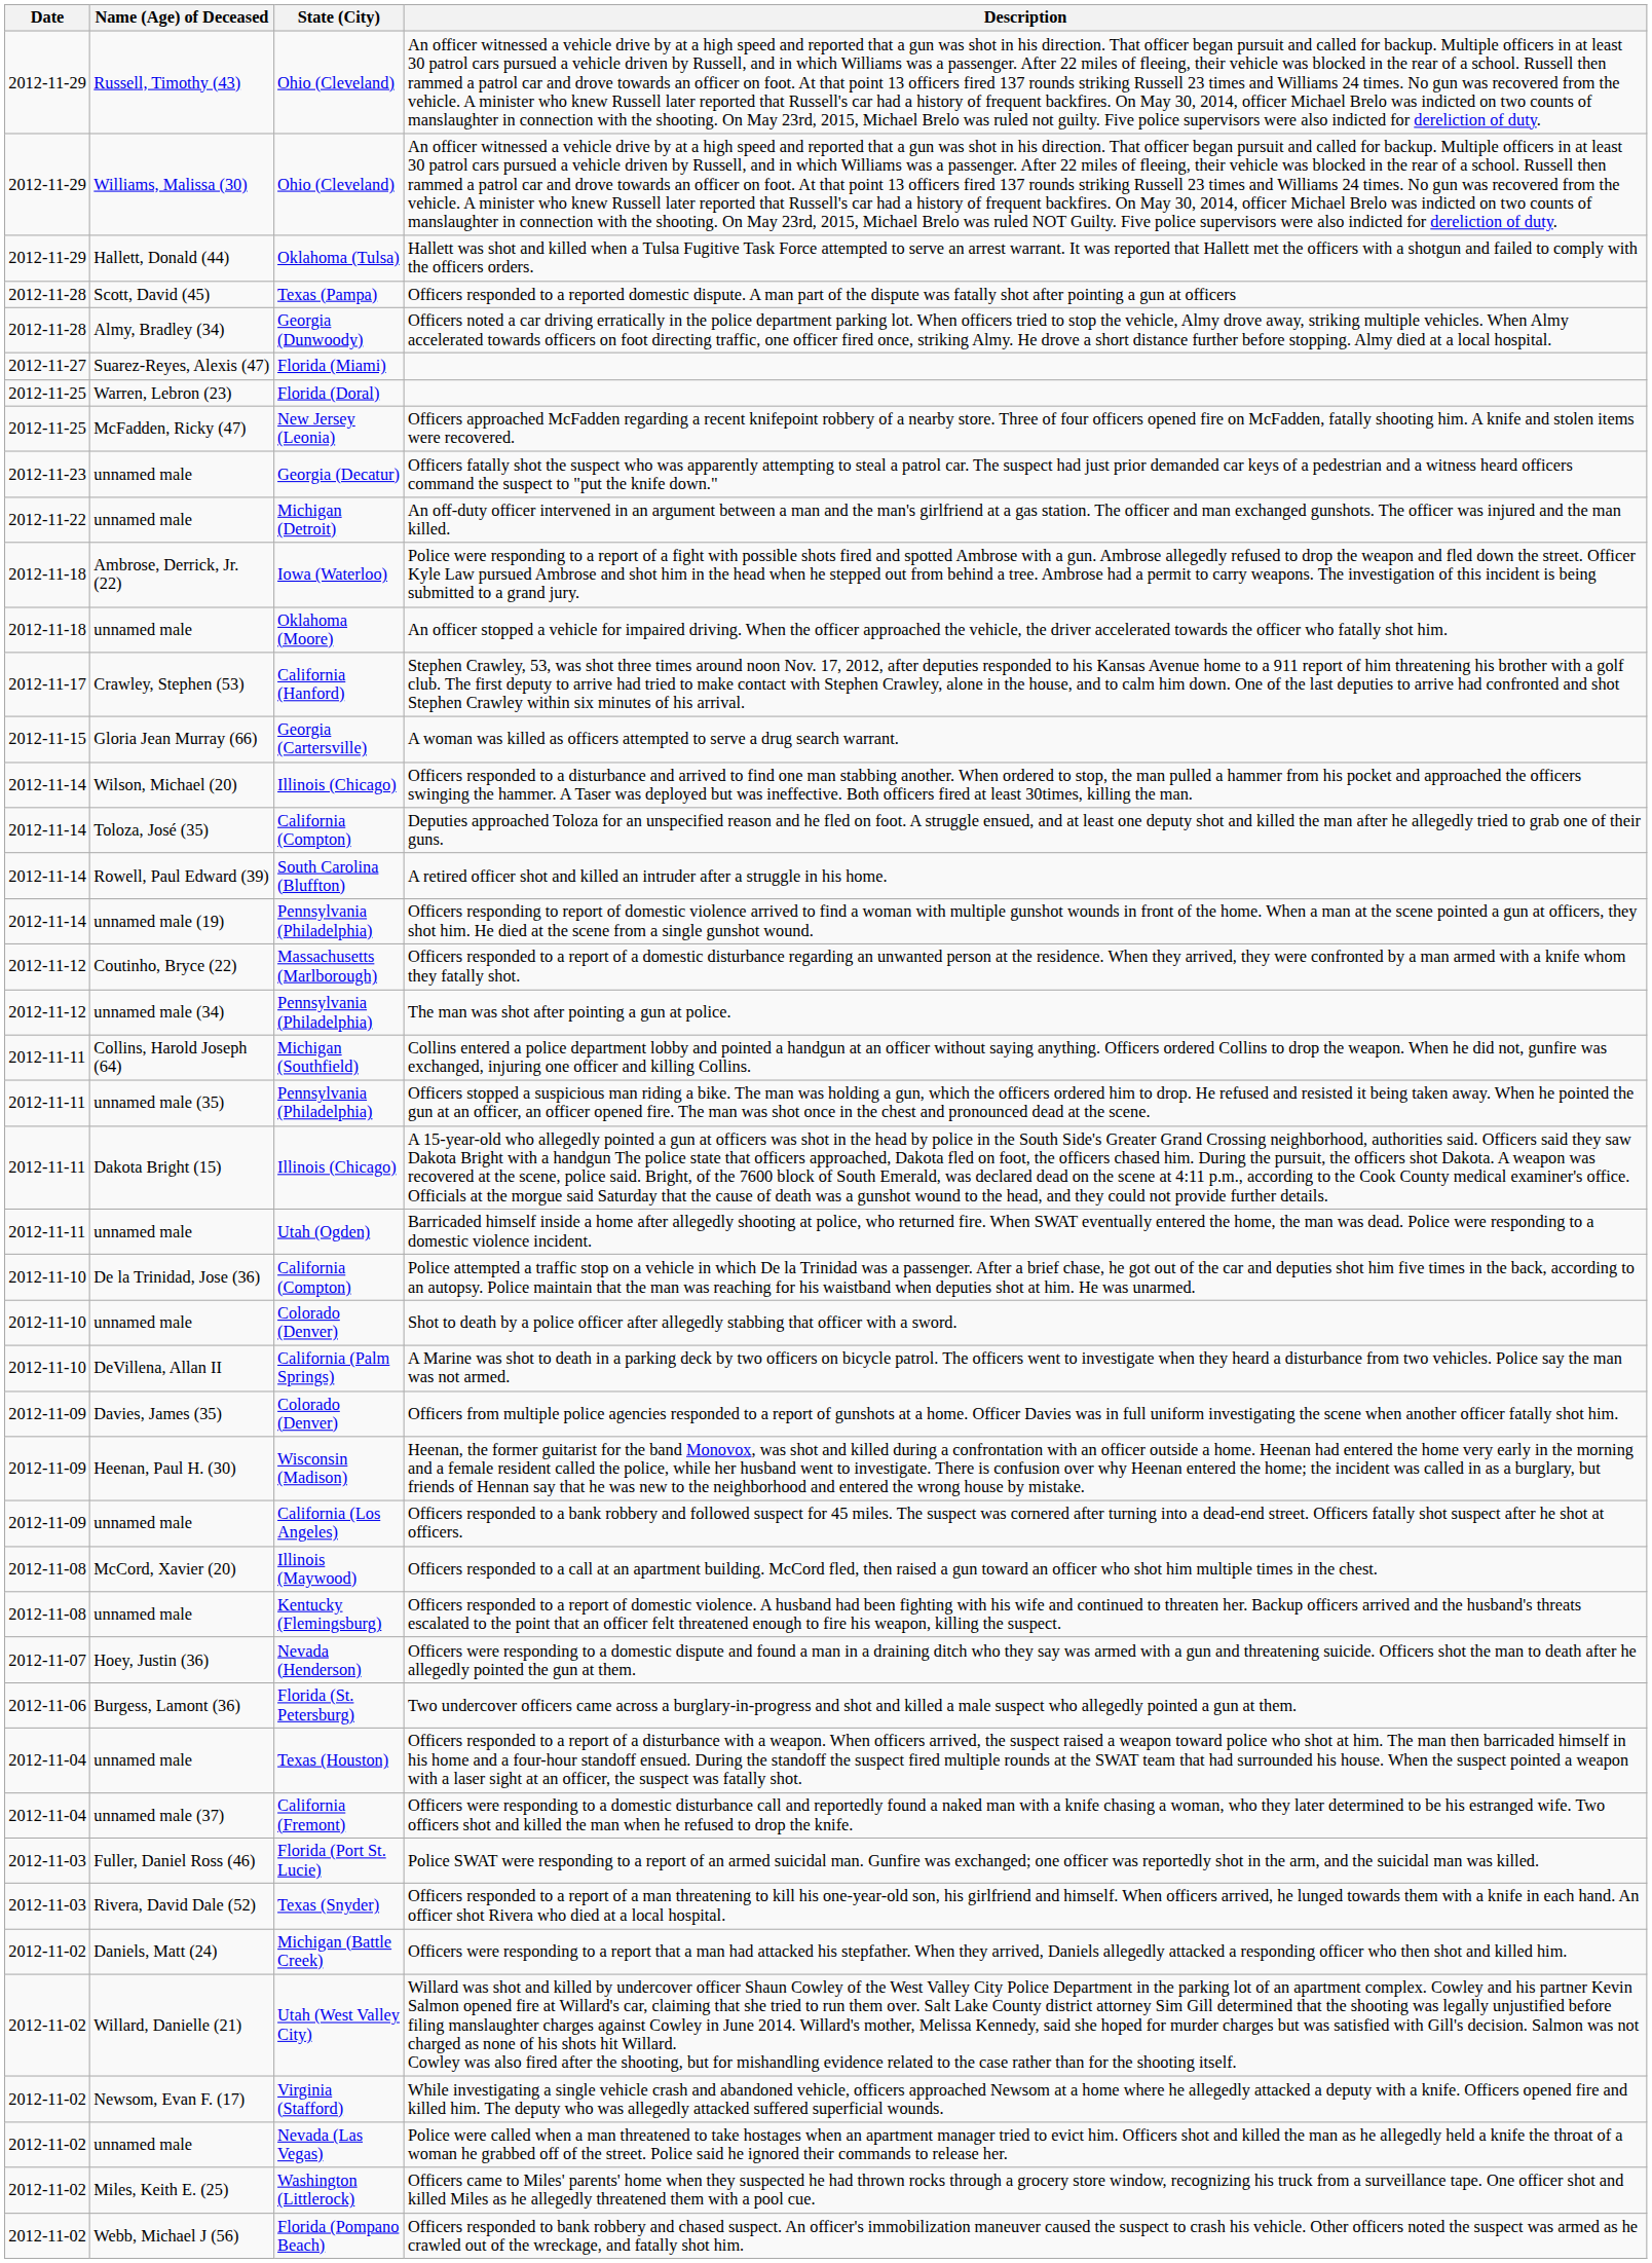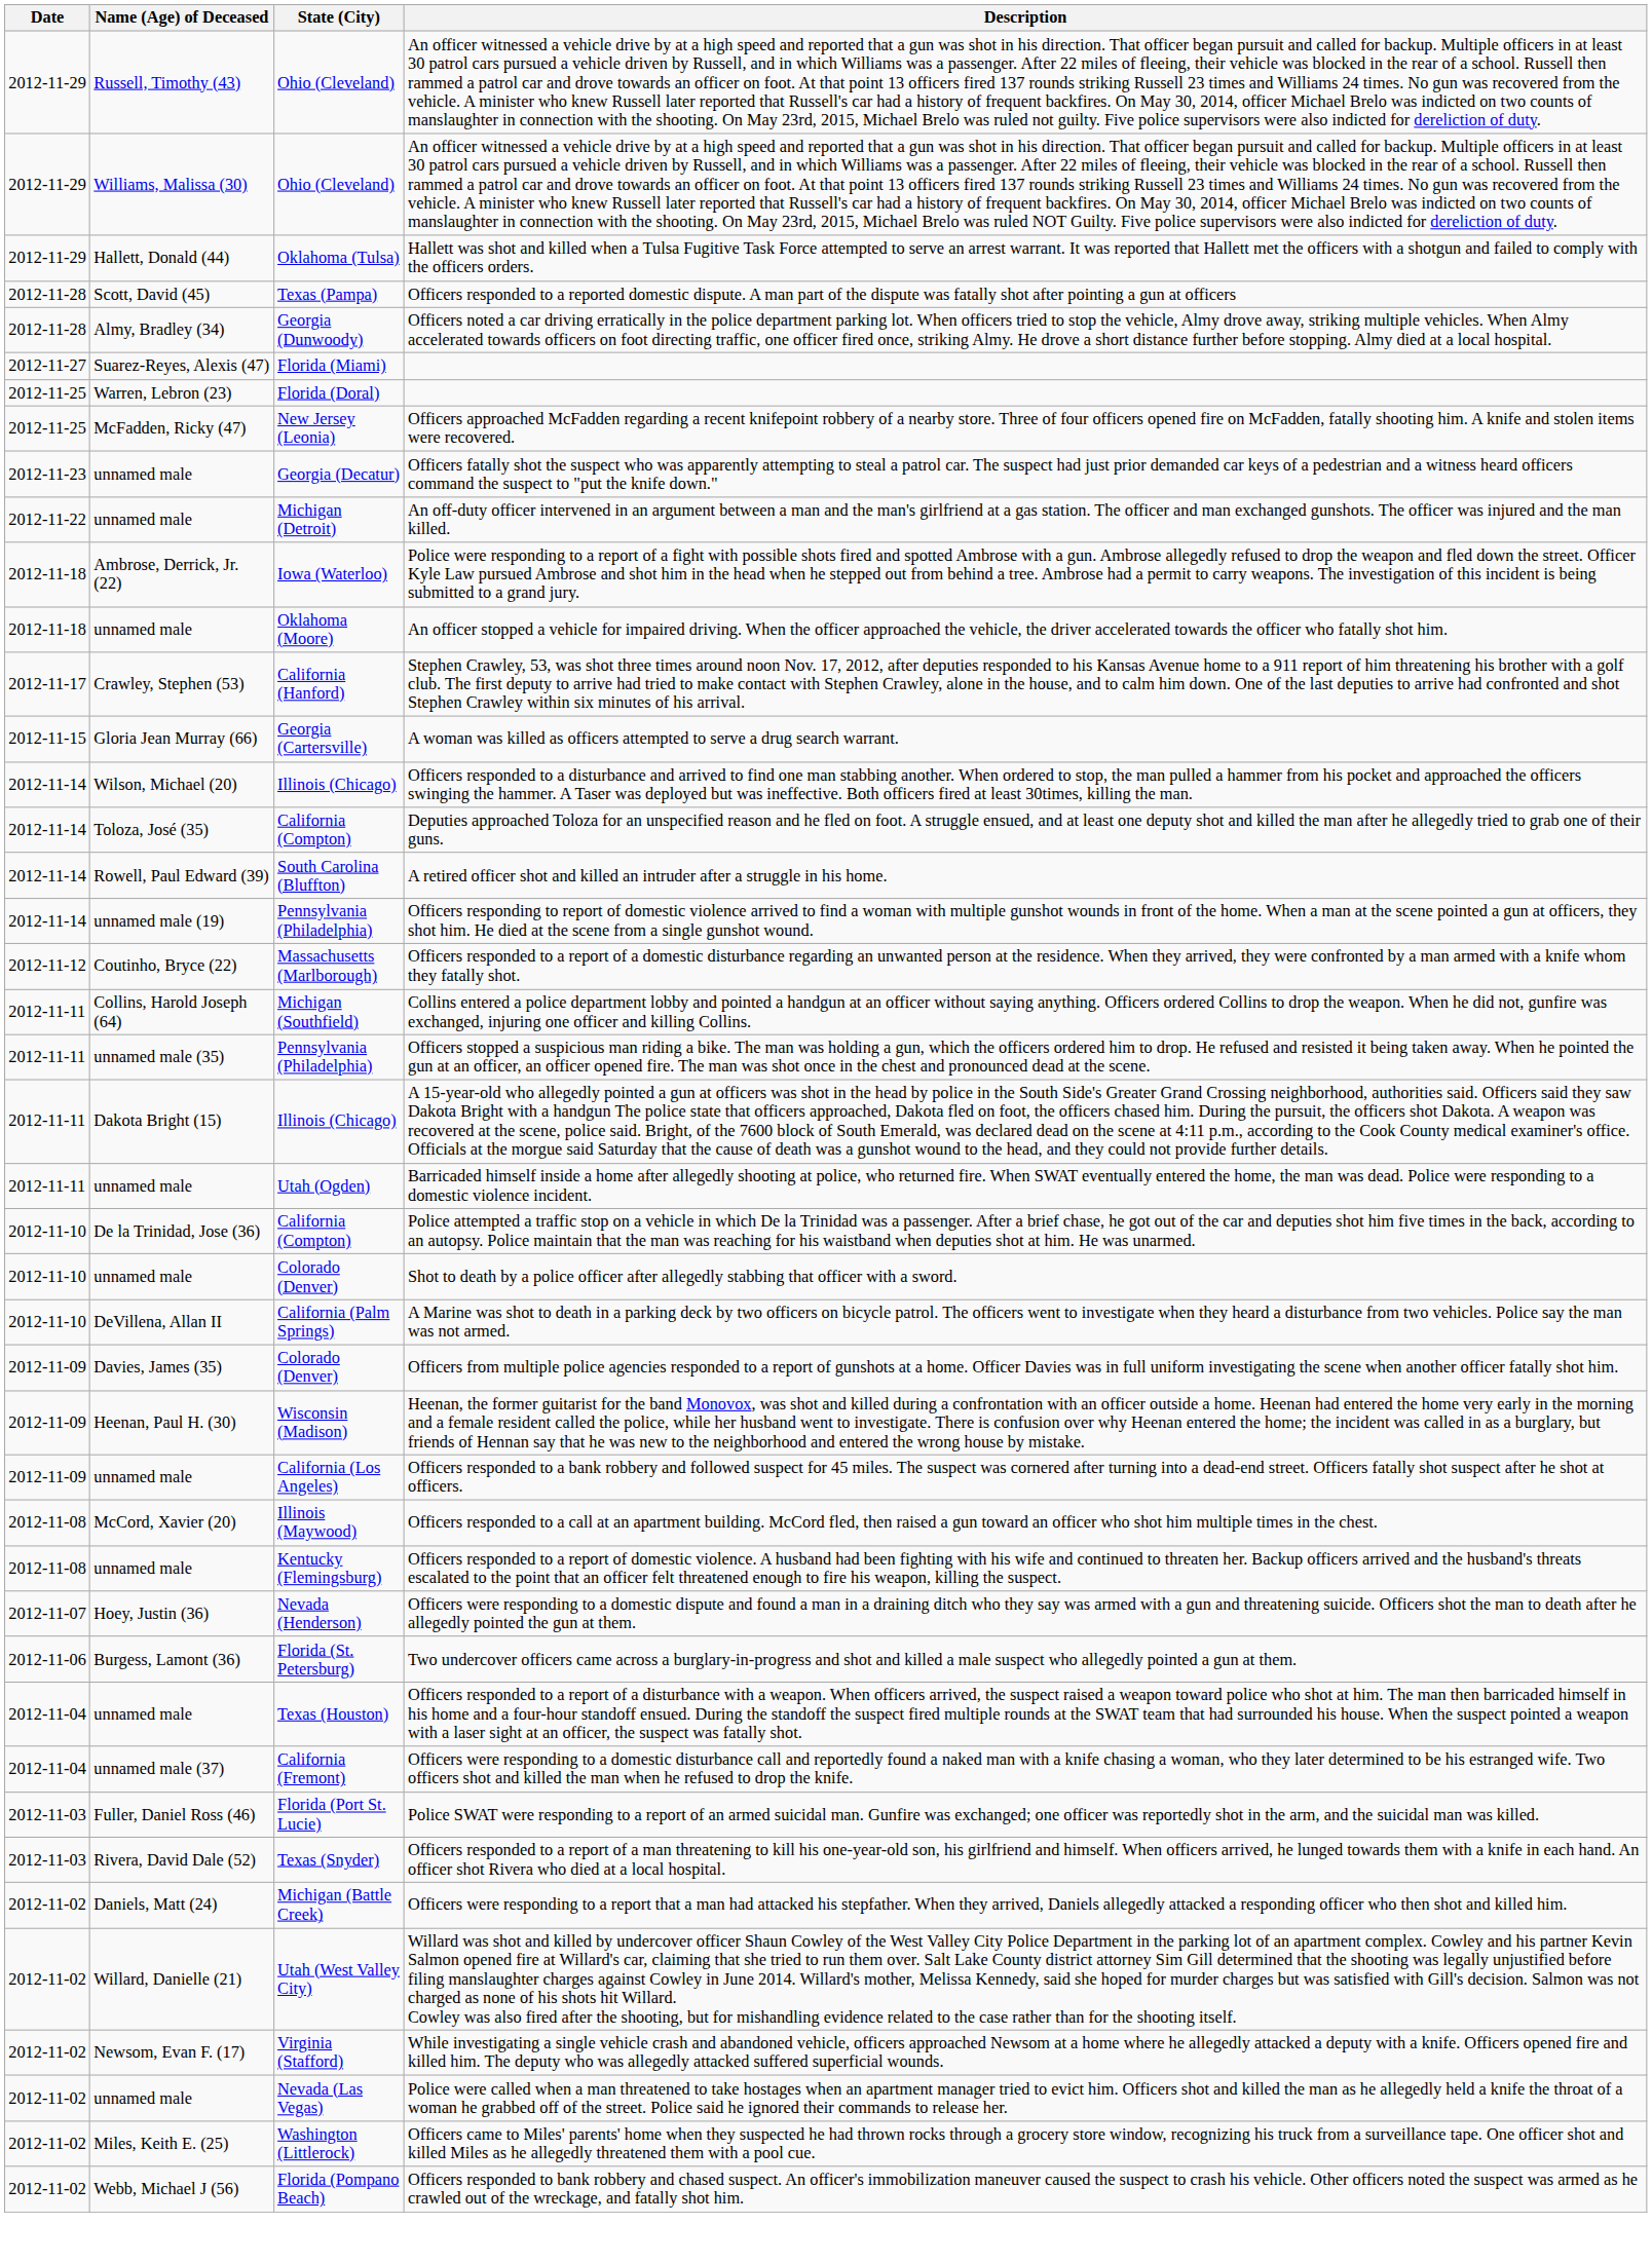- row: 2012-11-12 | unnamed male (34) | Pennsylvania (Philadelphia) | The man was shot after pointing a gun at police.
